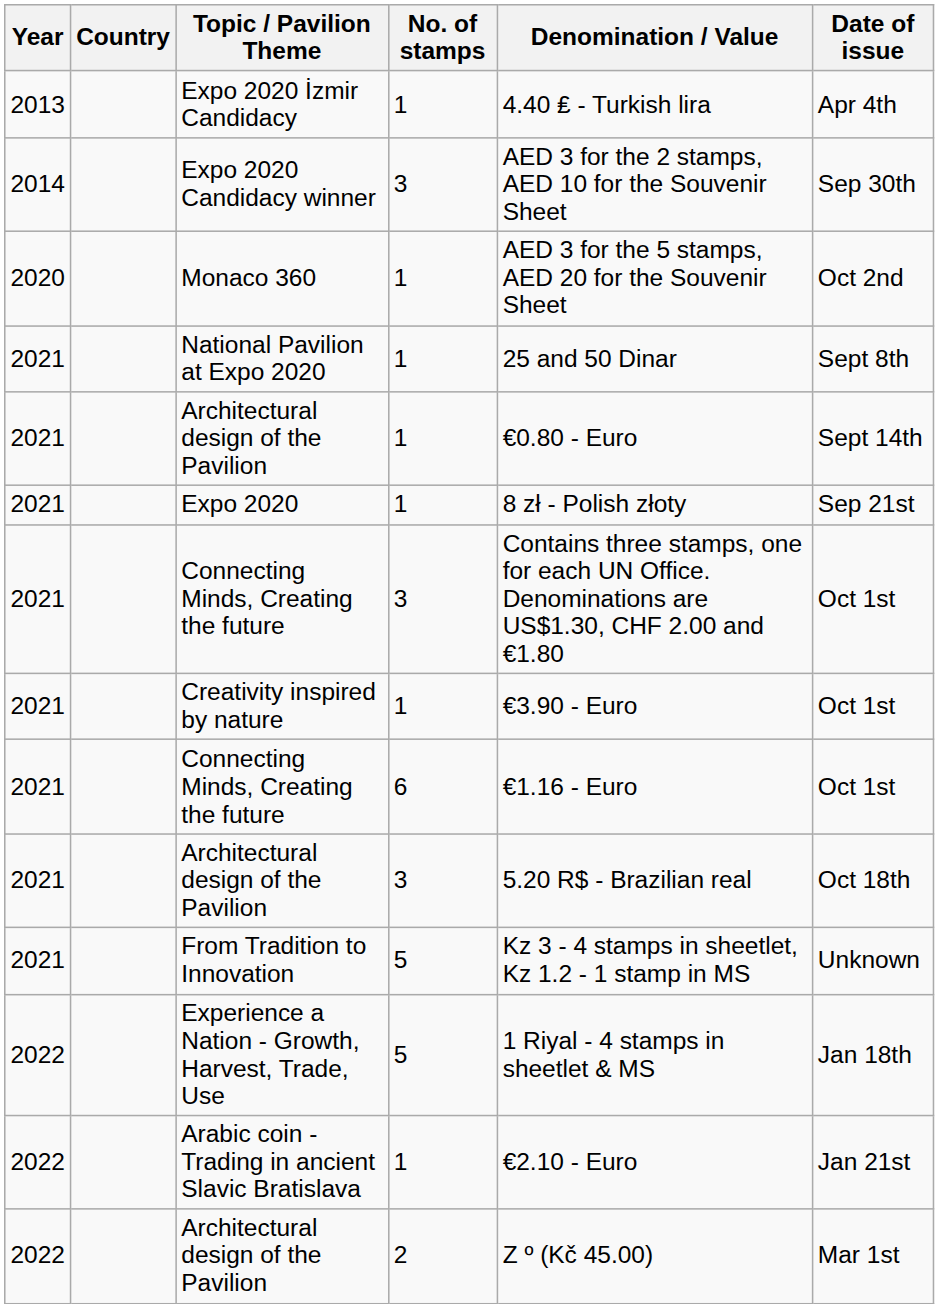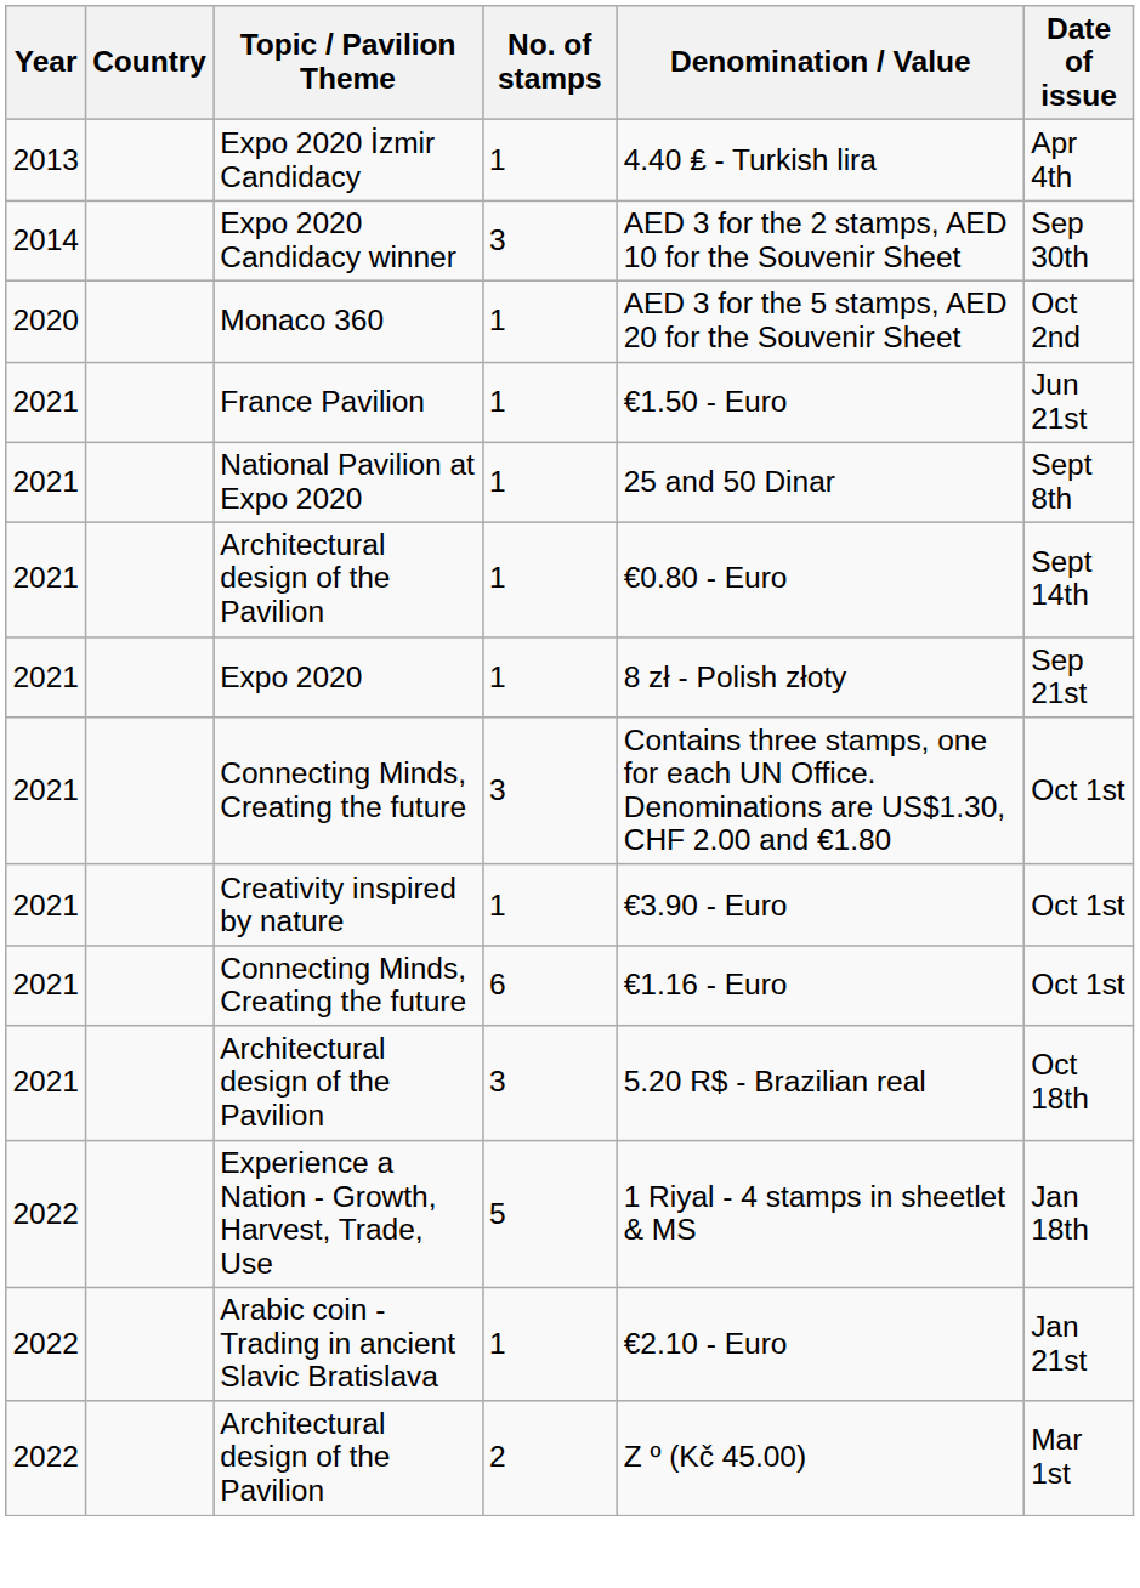+ row: 2021 | France Pavilion | 1 | €1.50 - Euro | Jun 21st
- row: 2021 | From Tradition to Innovation | 5 | Kz 3 - 4 stamps in sheetlet, Kz 1.2 - 1 stamp in MS | Unknown
